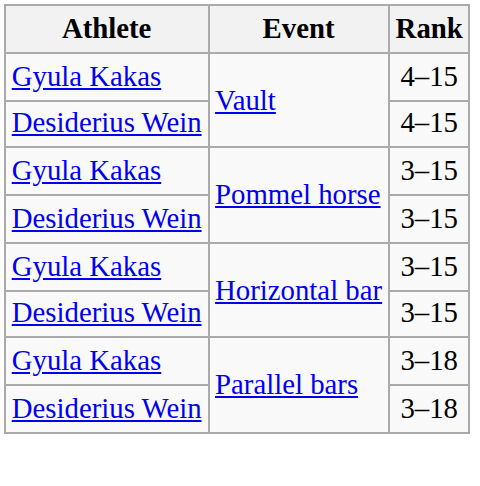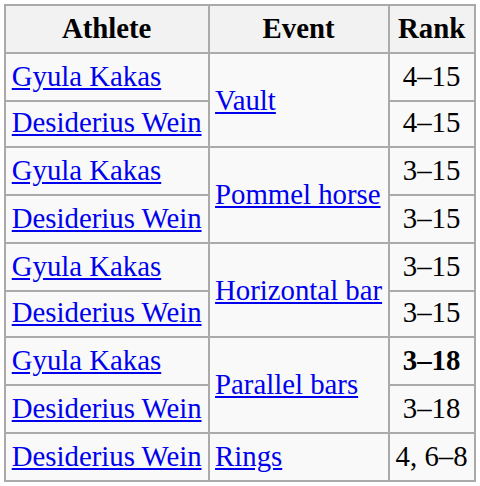Gyula Kakas / Parallel bars | Rank: normal -> bold
+ row: Desiderius Wein | Rings | 4, 6–8
